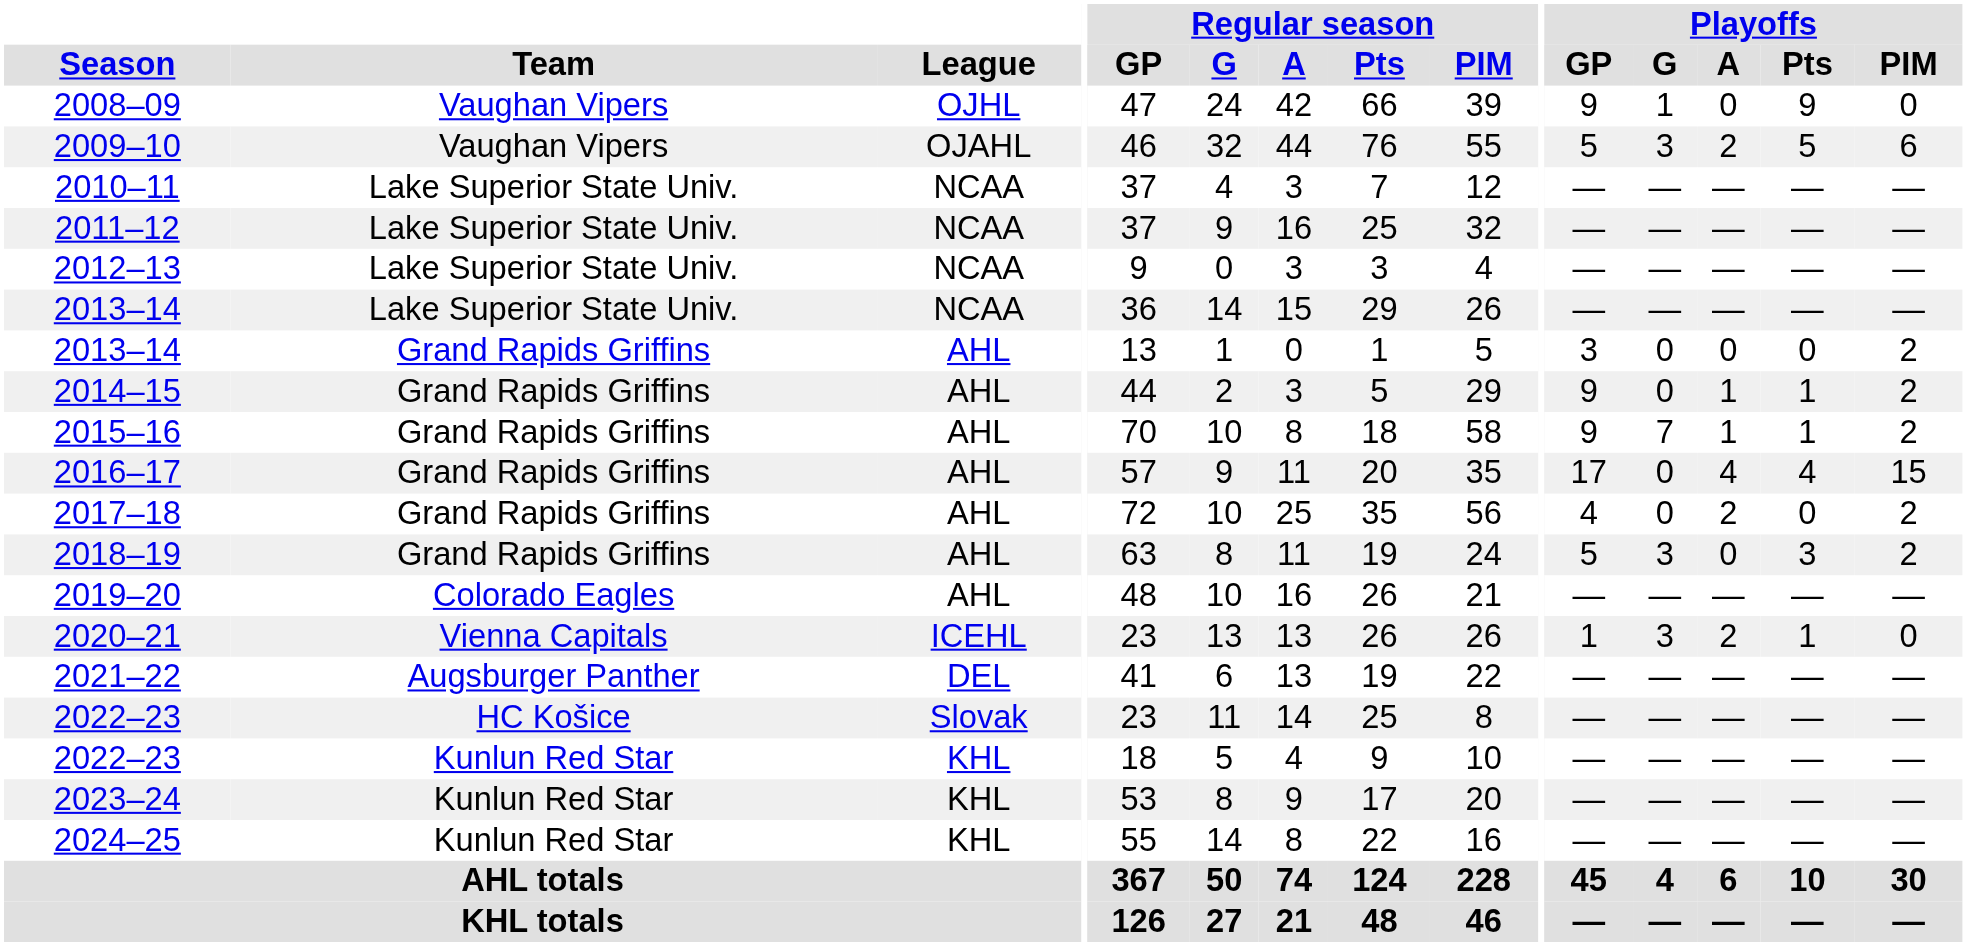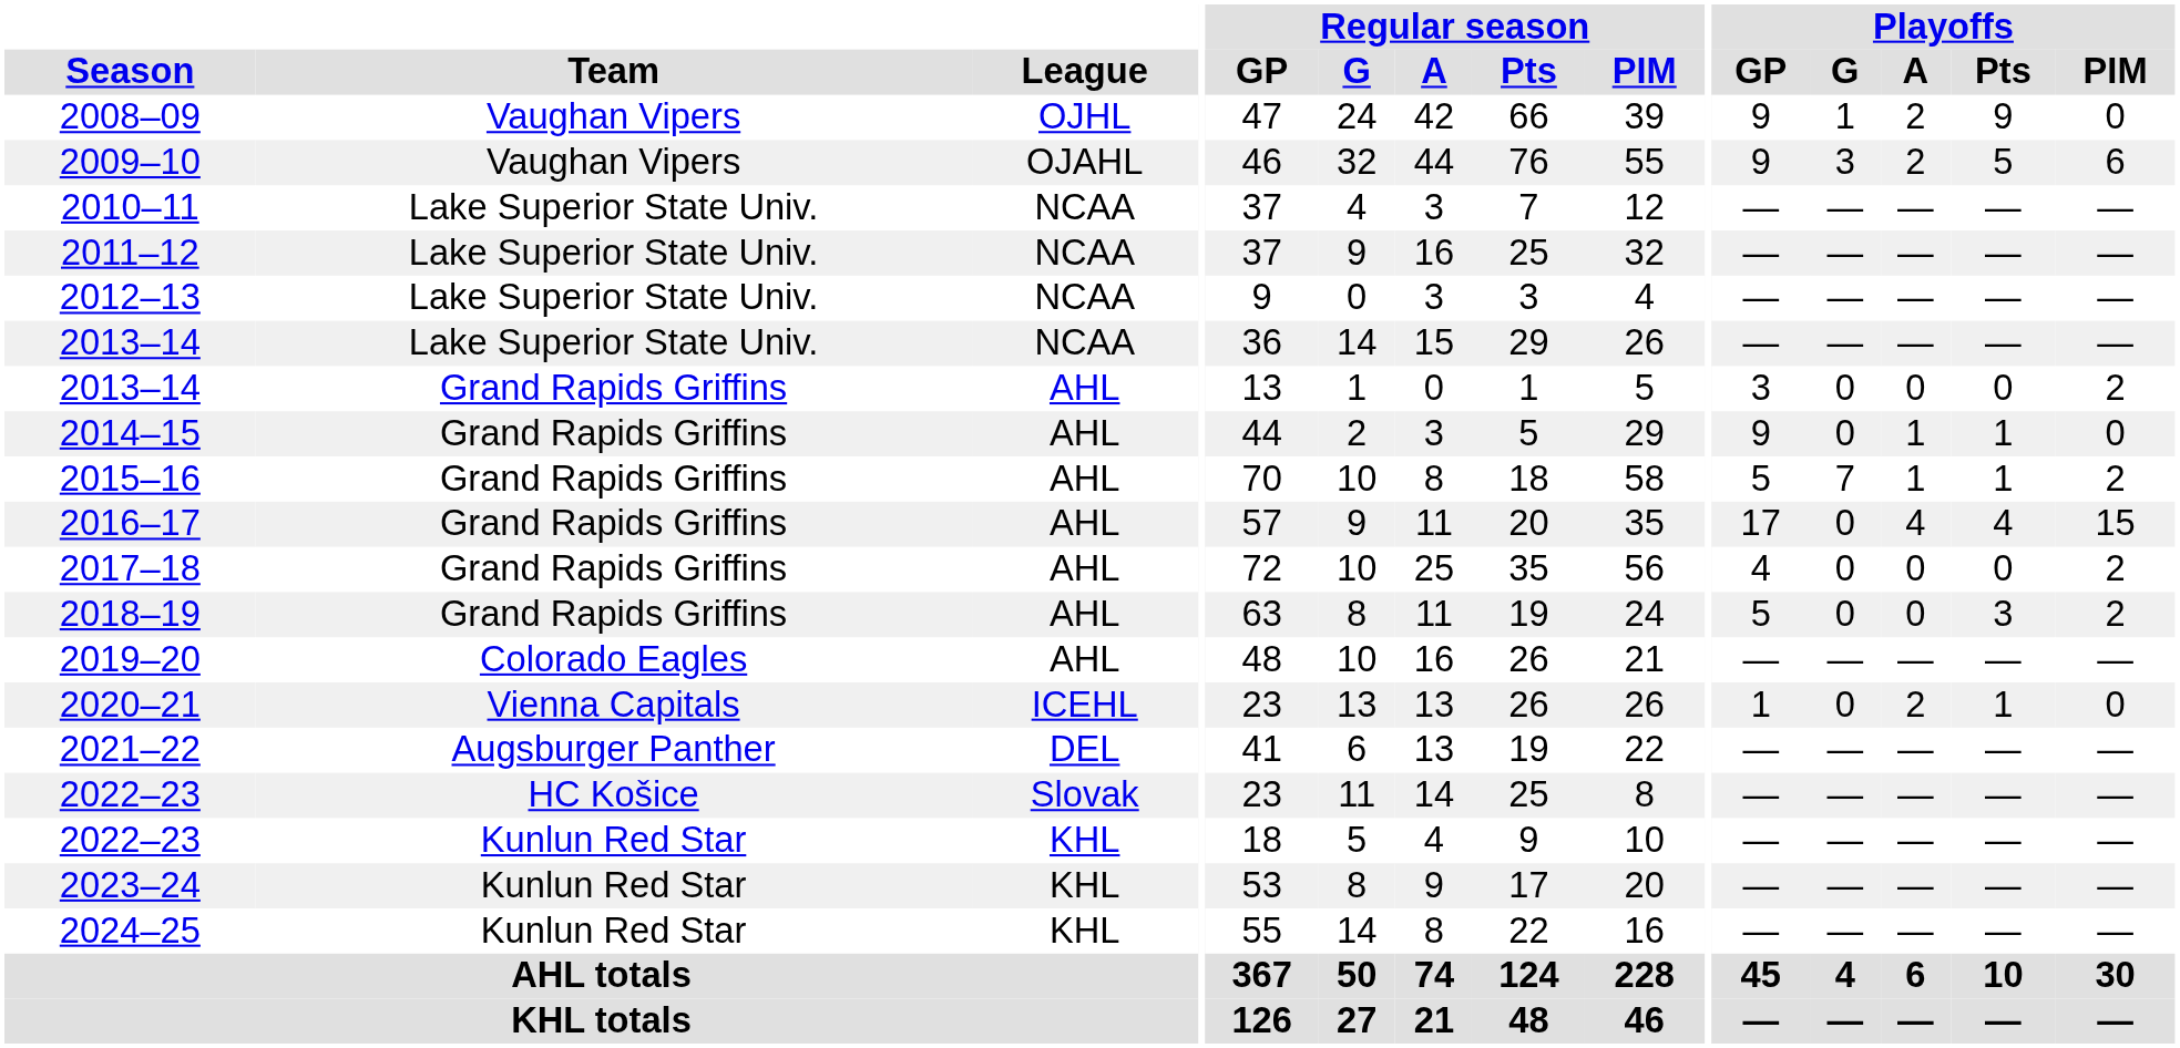2008–09 | Playoffs / A: 0 -> 2
2009–10 | Playoffs / GP: 5 -> 9
2014–15 | Playoffs / PIM: 2 -> 0
2015–16 | Playoffs / GP: 9 -> 5
2017–18 | Playoffs / A: 2 -> 0
2018–19 | Playoffs / G: 3 -> 0
2020–21 | Playoffs / G: 3 -> 0
